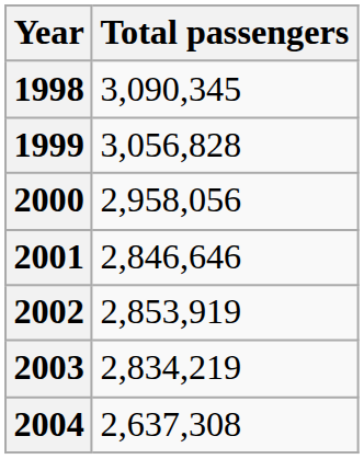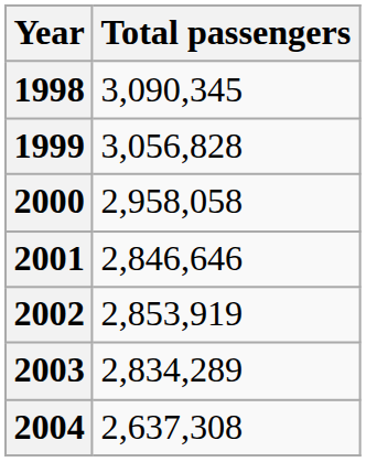2000 | Total passengers: 2,958,056 -> 2,958,058
2003 | Total passengers: 2,834,219 -> 2,834,289
